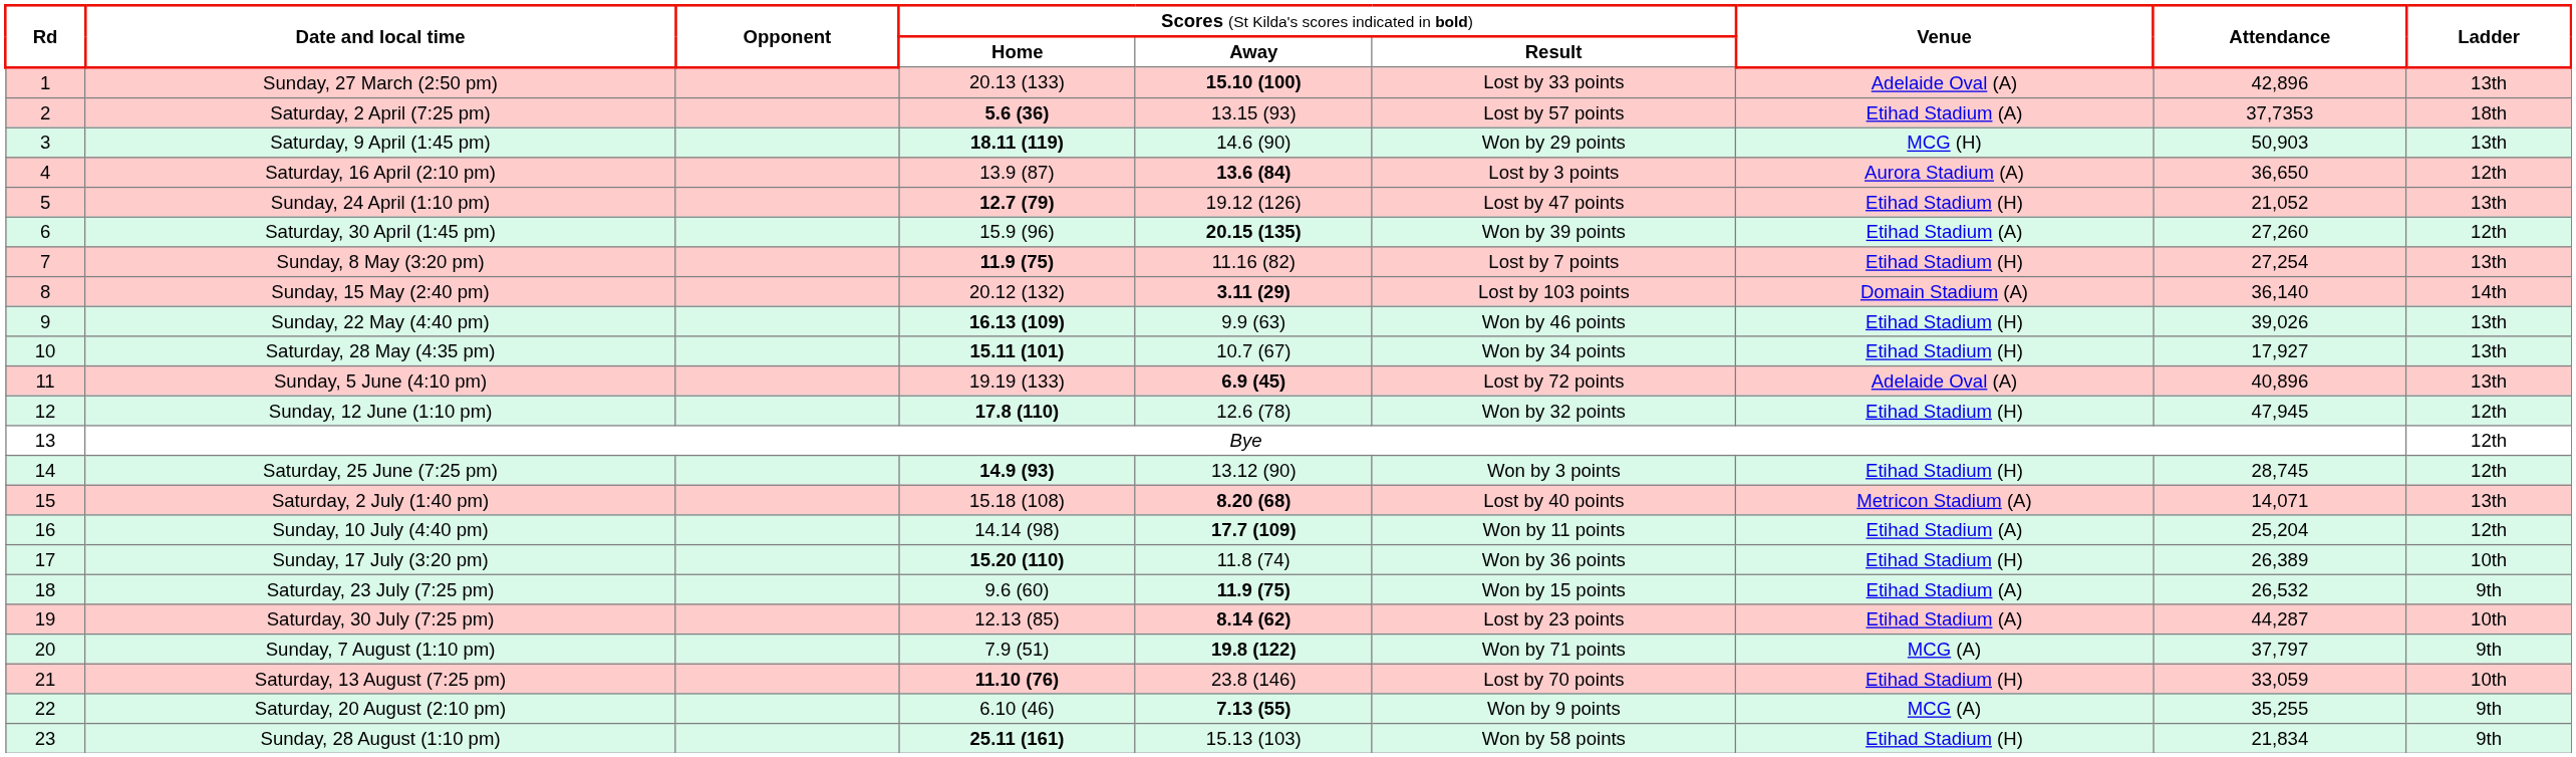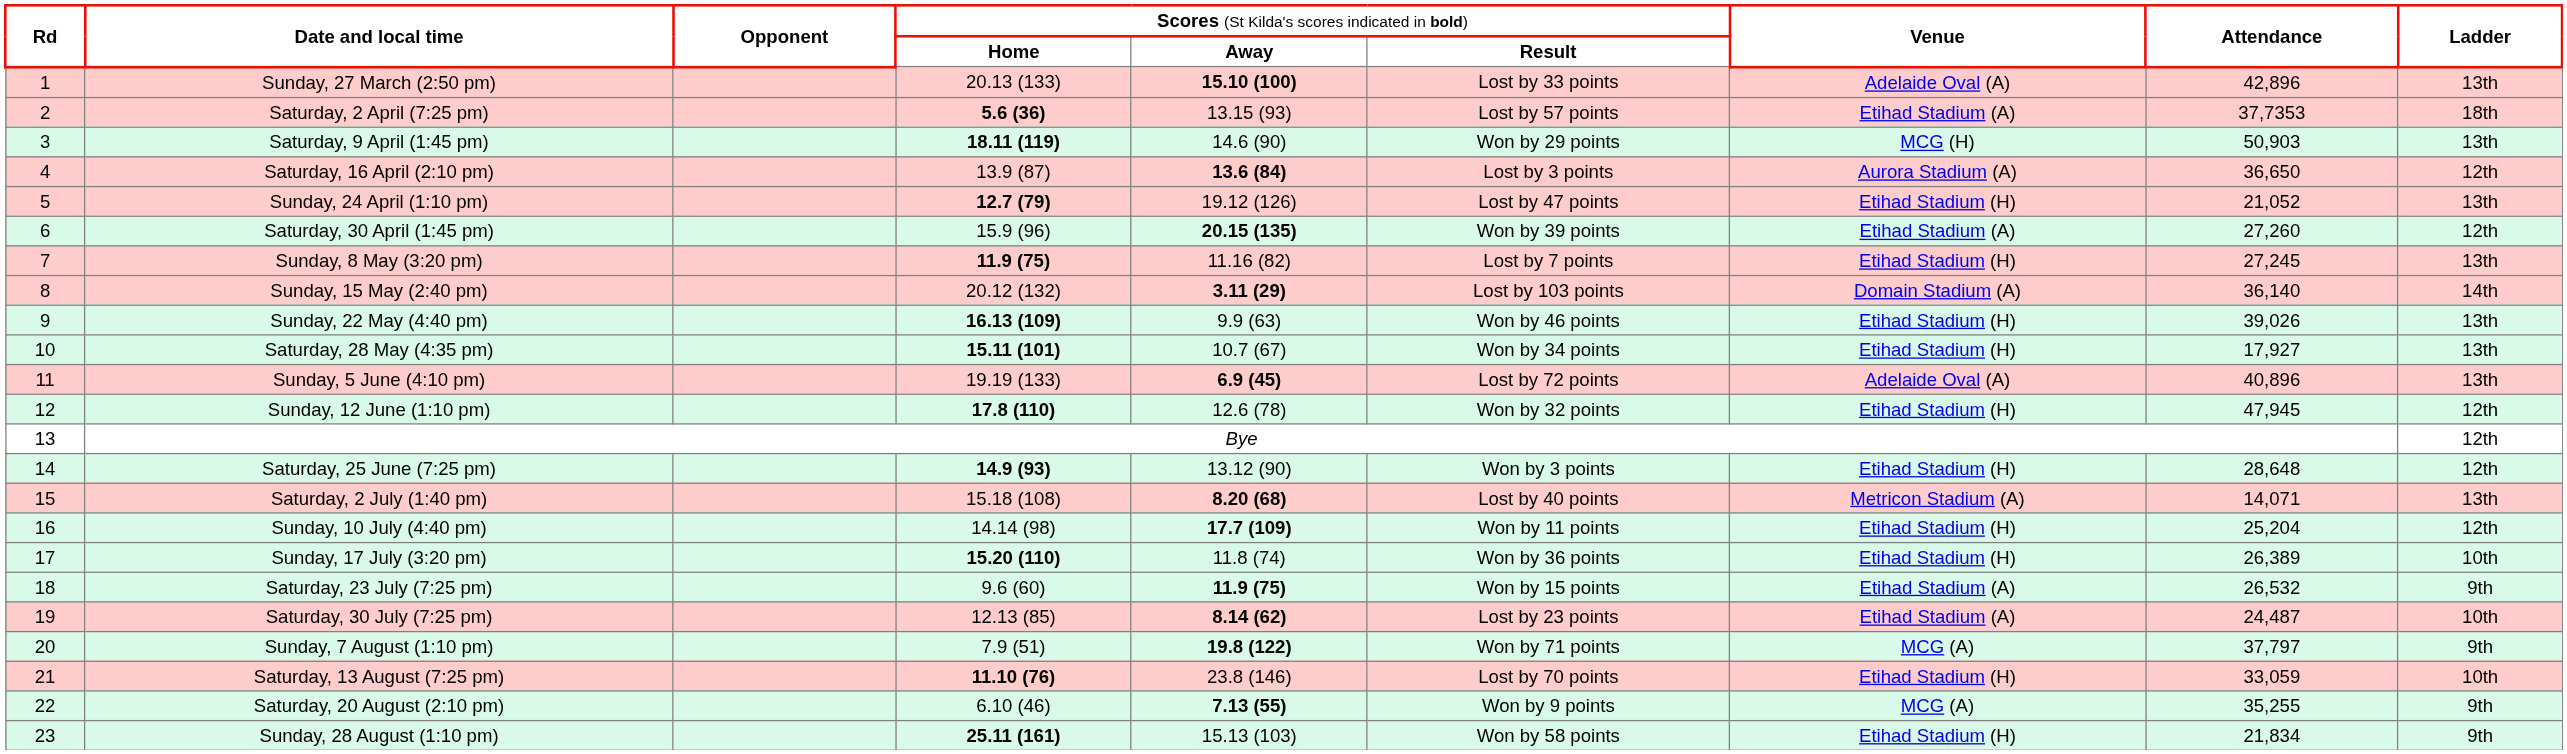Sunday, 8 May (3:20 pm) | column 8: 27,254 -> 27,245
Saturday, 25 June (7:25 pm) | column 8: 28,745 -> 28,648
Sunday, 10 July (4:40 pm) | column 7: Etihad Stadium (A) -> Etihad Stadium (H)
Saturday, 30 July (7:25 pm) | column 8: 44,287 -> 24,487
